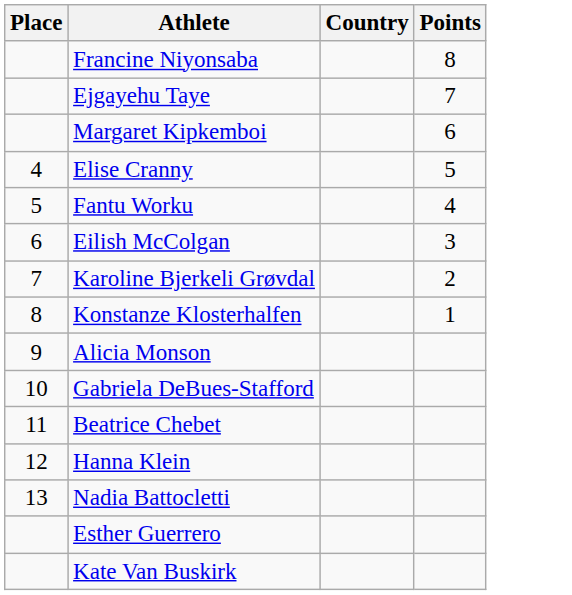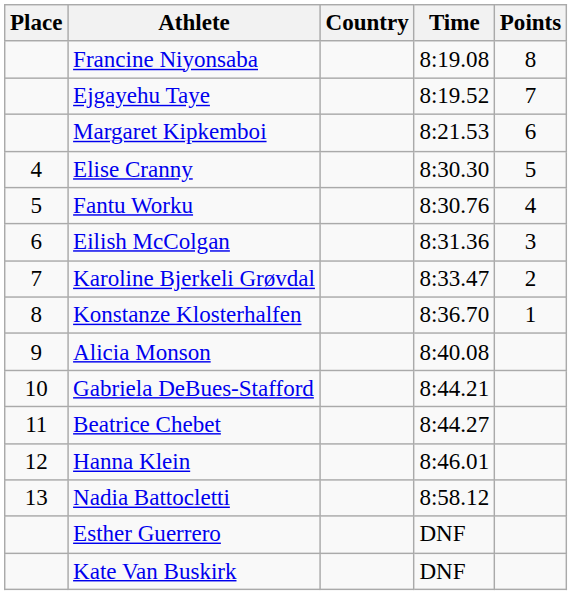+ column: Time | 8:19.08 | 8:19.52 | 8:21.53 | 8:30.30 | 8:30.76 | 8:31.36 | 8:33.47 | 8:36.70 | 8:40.08 | 8:44.21 | 8:44.27 | 8:46.01 | 8:58.12 | DNF | DNF
